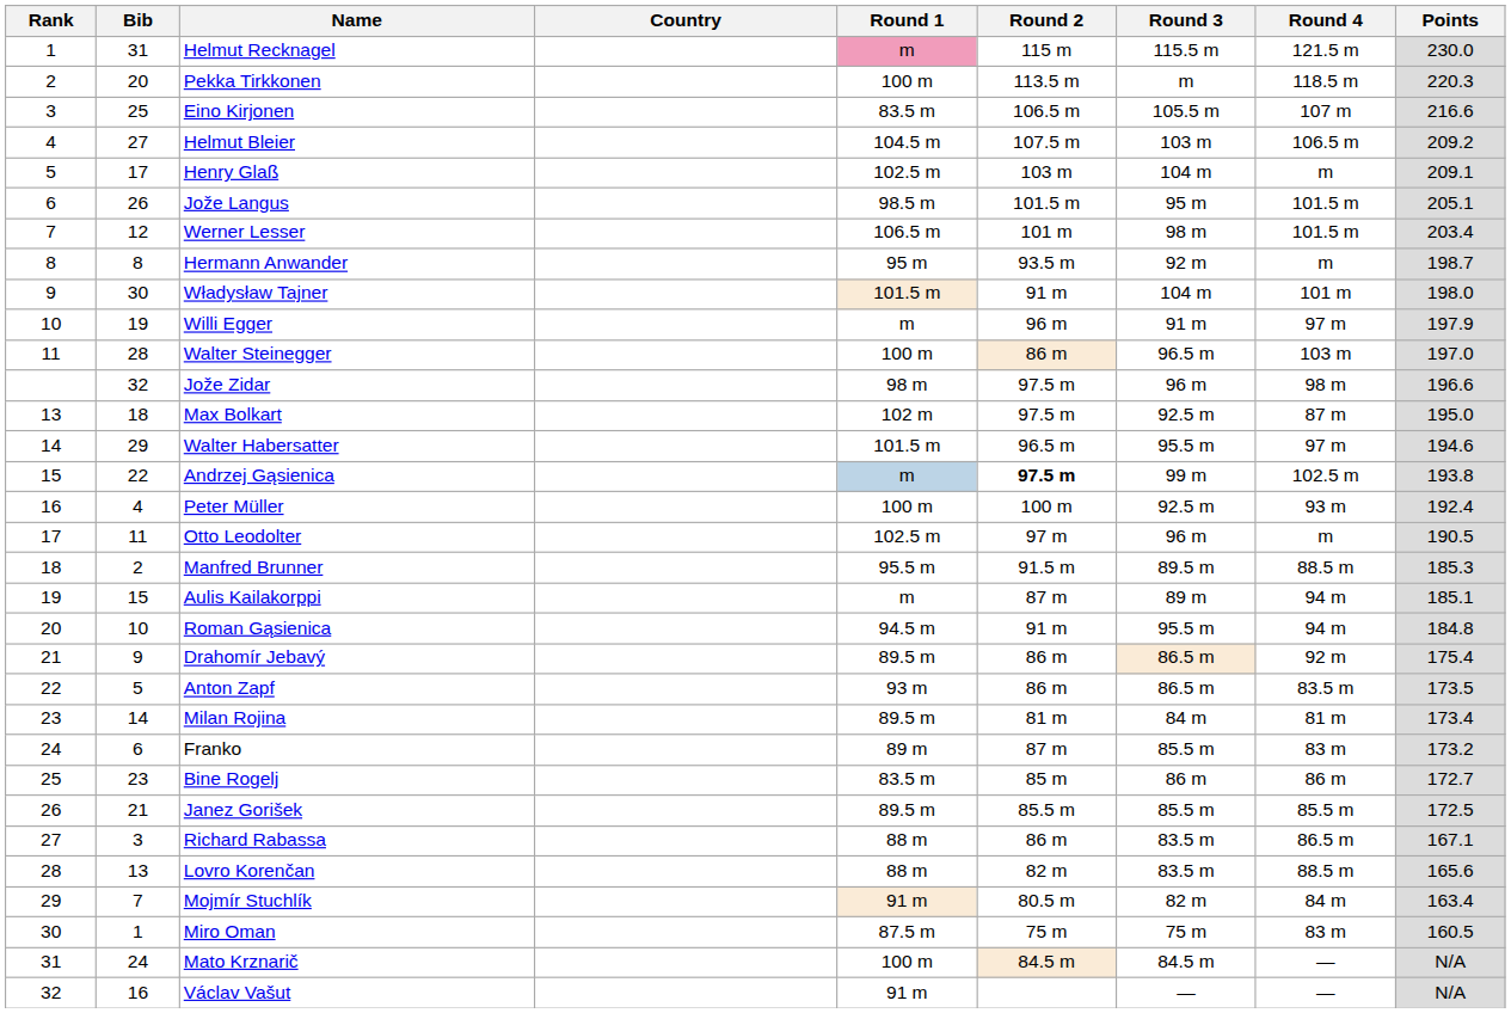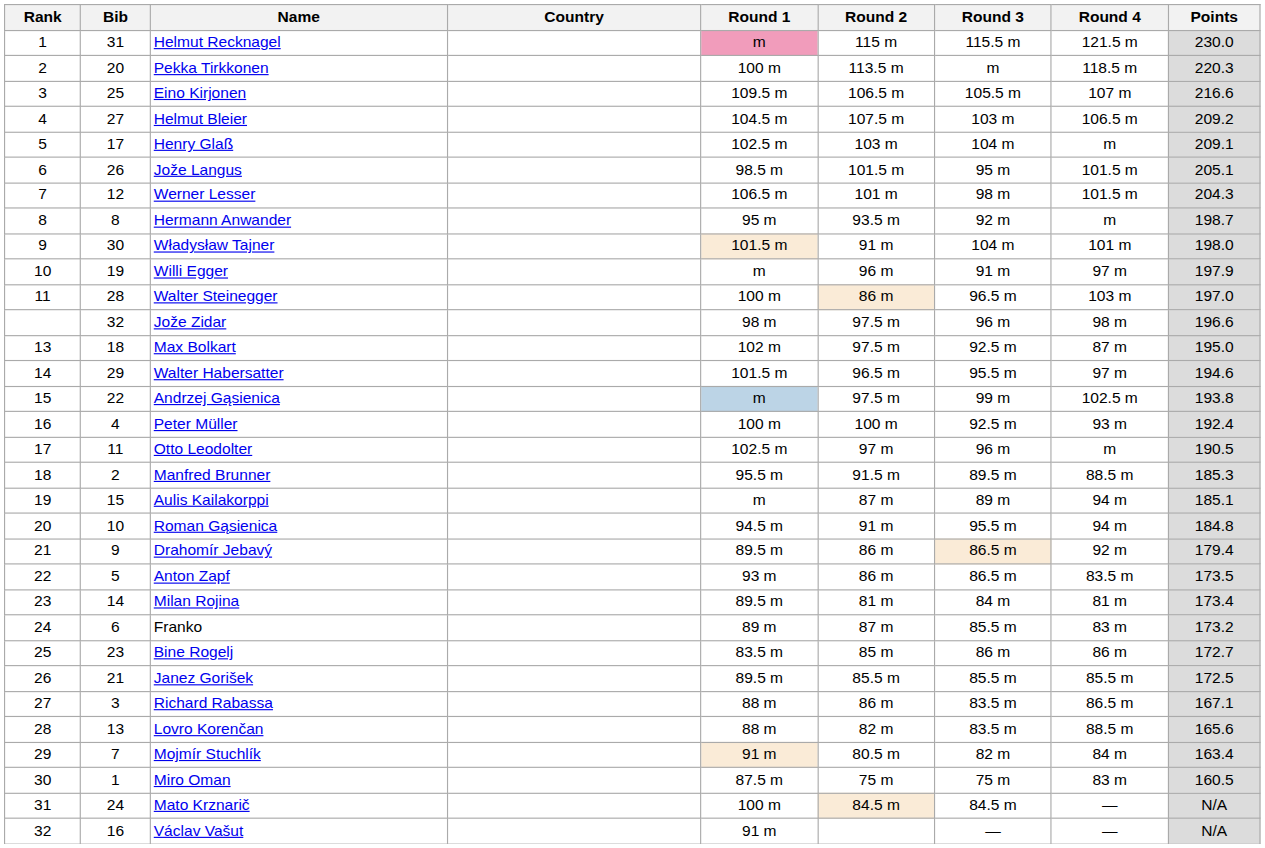Eino Kirjonen | Round 1: 83.5 m -> 109.5 m
Werner Lesser | Points: 203.4 -> 204.3
Andrzej Gąsienica | Round 2: bold -> normal
Drahomír Jebavý | Points: 175.4 -> 179.4
